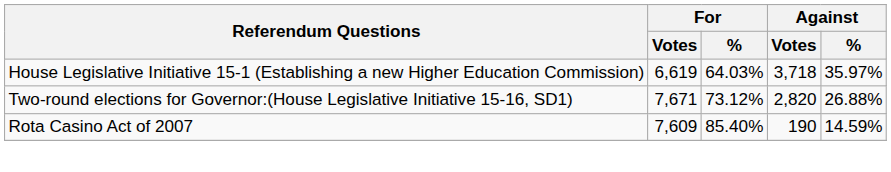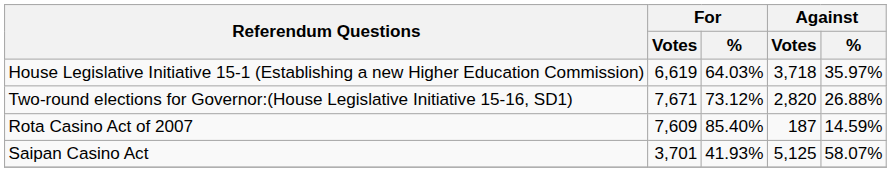Rota Casino Act of 2007 | Against / Votes: 190 -> 187
+ row: Saipan Casino Act | 3,701 | 41.93% | 5,125 | 58.07%
